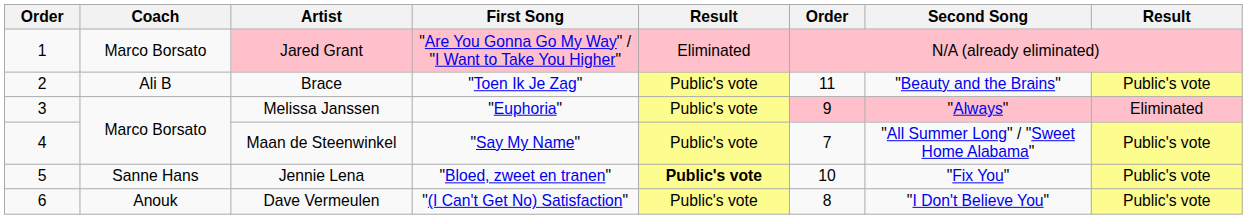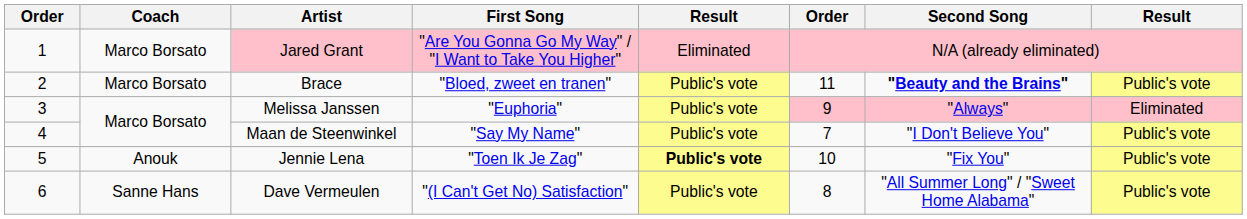Brace | Coach: Ali B -> Marco Borsato
Brace | First Song: "Toen Ik Je Zag" -> "Bloed, zweet en tranen"
Brace | Second Song: normal -> bold
Maan de Steenwinkel | Second Song: "All Summer Long" / "Sweet Home Alabama" -> "I Don't Believe You"
Jennie Lena | Coach: Sanne Hans -> Anouk
Jennie Lena | First Song: "Bloed, zweet en tranen" -> "Toen Ik Je Zag"
Dave Vermeulen | Coach: Anouk -> Sanne Hans
Dave Vermeulen | Second Song: "I Don't Believe You" -> "All Summer Long" / "Sweet Home Alabama"
